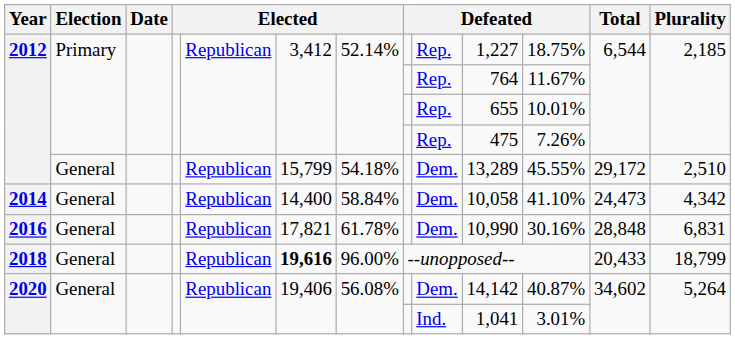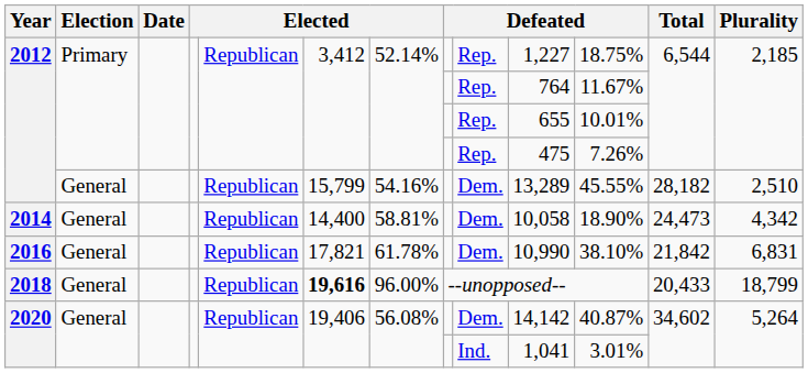2012 / General | column 7: 54.18% -> 54.16%
2012 / General | Total: 29,172 -> 28,182
2014 | column 7: 58.84% -> 58.81%
2014 | column 11: 41.10% -> 18.90%
2016 | column 11: 30.16% -> 38.10%
2016 | Total: 28,848 -> 21,842
